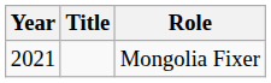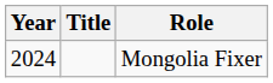Mongolia Fixer | Year: 2021 -> 2024
